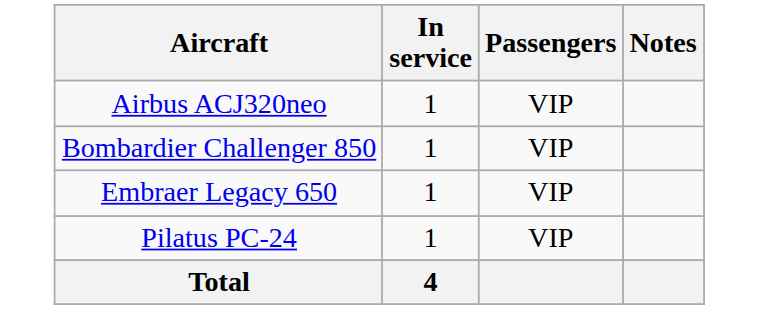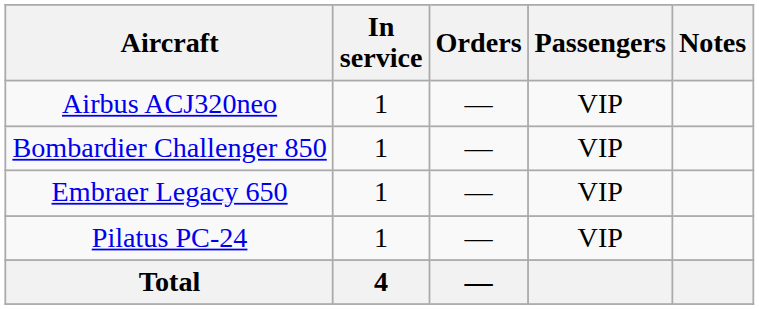+ column: Orders | — | — | — | — | —
